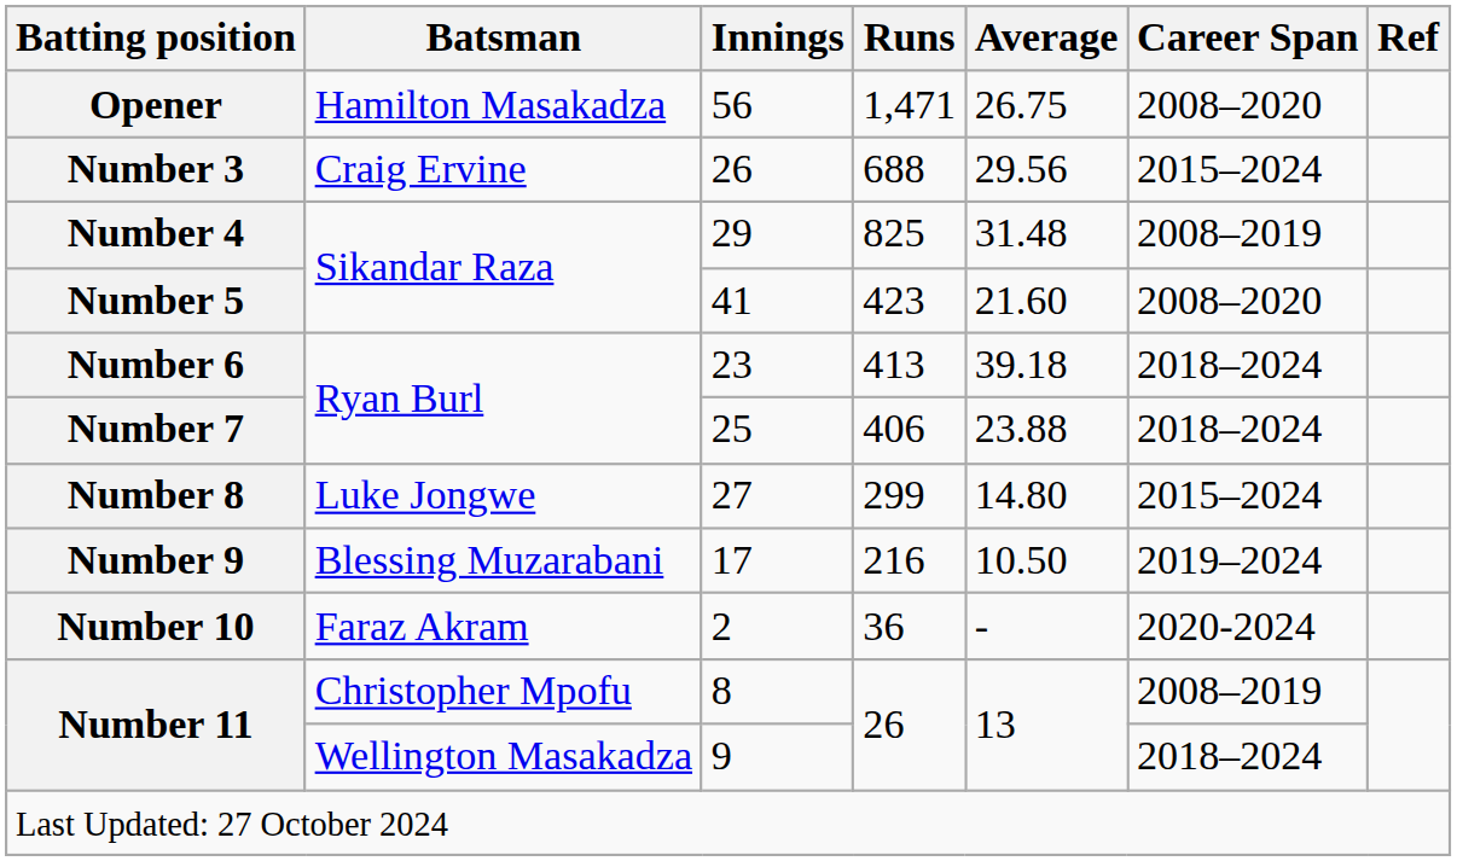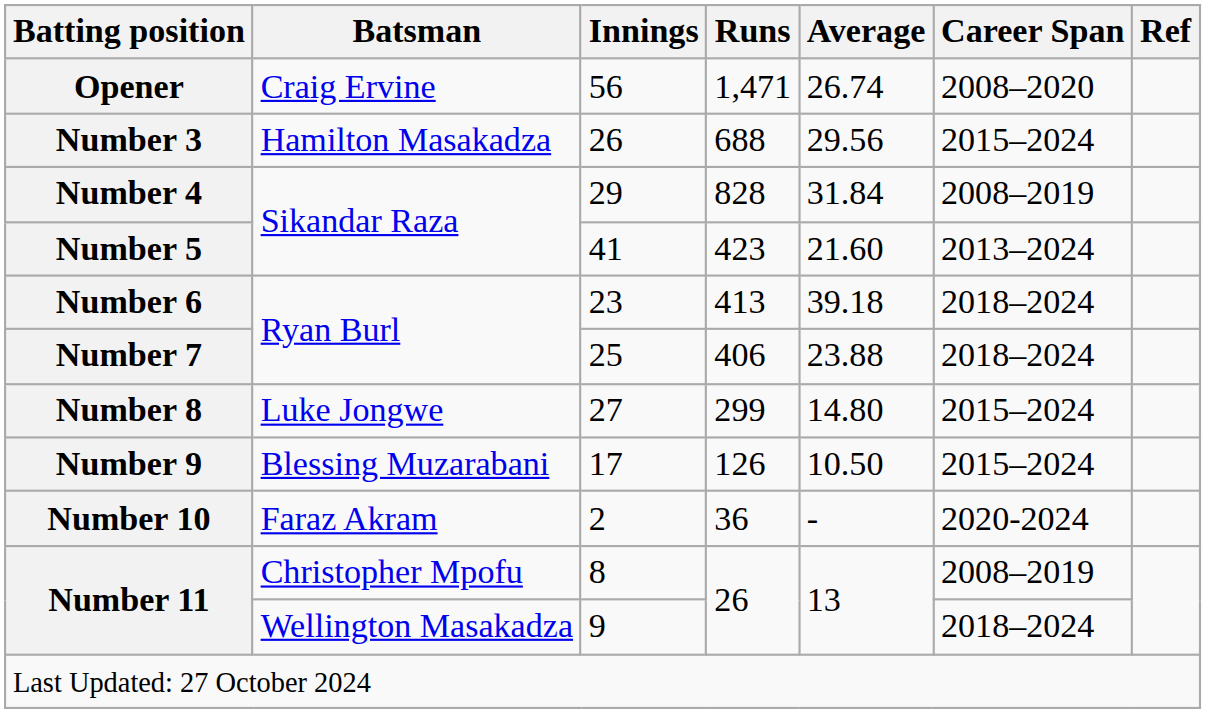Opener | Batsman: Hamilton Masakadza -> Craig Ervine
Opener | Average: 26.75 -> 26.74
Number 3 | Batsman: Craig Ervine -> Hamilton Masakadza
Number 4 | Runs: 825 -> 828
Number 4 | Average: 31.48 -> 31.84
Number 5 | Career Span: 2008–2020 -> 2013–2024
Number 9 | Runs: 216 -> 126
Number 9 | Career Span: 2019–2024 -> 2015–2024
